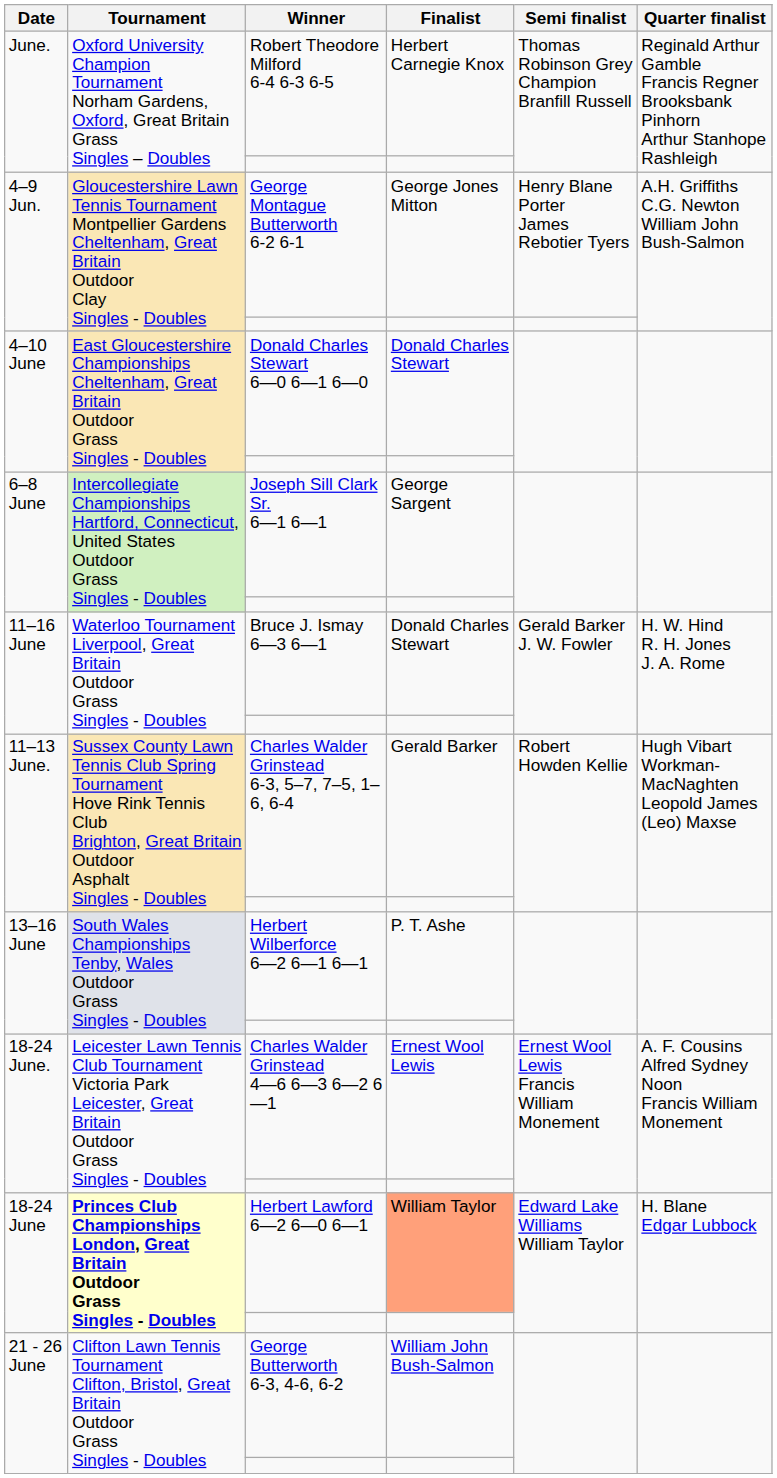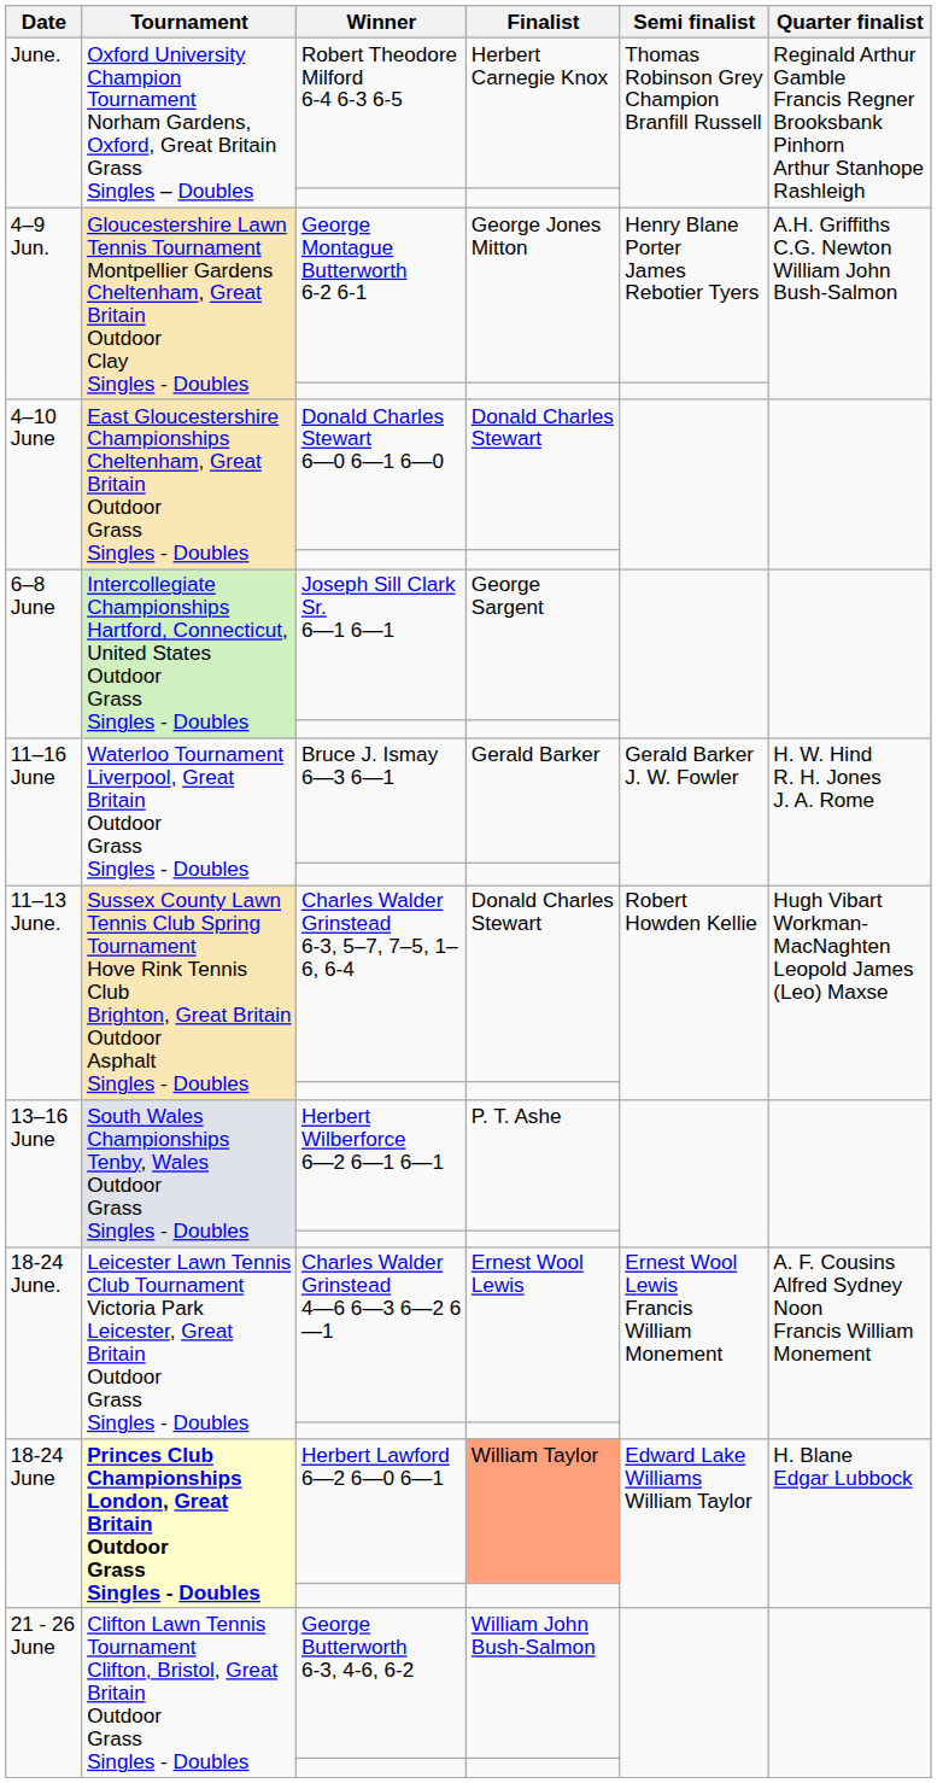Bruce J. Ismay 6—3 6—1 | Finalist: Donald Charles Stewart -> Gerald Barker
Charles Walder Grinstead 6-3, 5–7, 7–5, 1–6, 6-4 | Finalist: Gerald Barker -> Donald Charles Stewart
